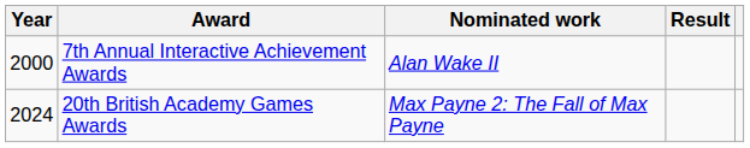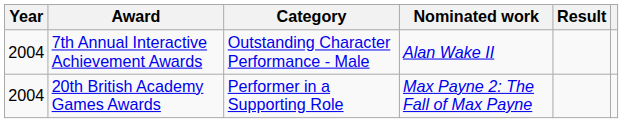+ column: Category | Outstanding Character Performance - Male | Performer in a Supporting Role
7th Annual Interactive Achievement Awards | Year: 2000 -> 2004
20th British Academy Games Awards | Year: 2024 -> 2004
